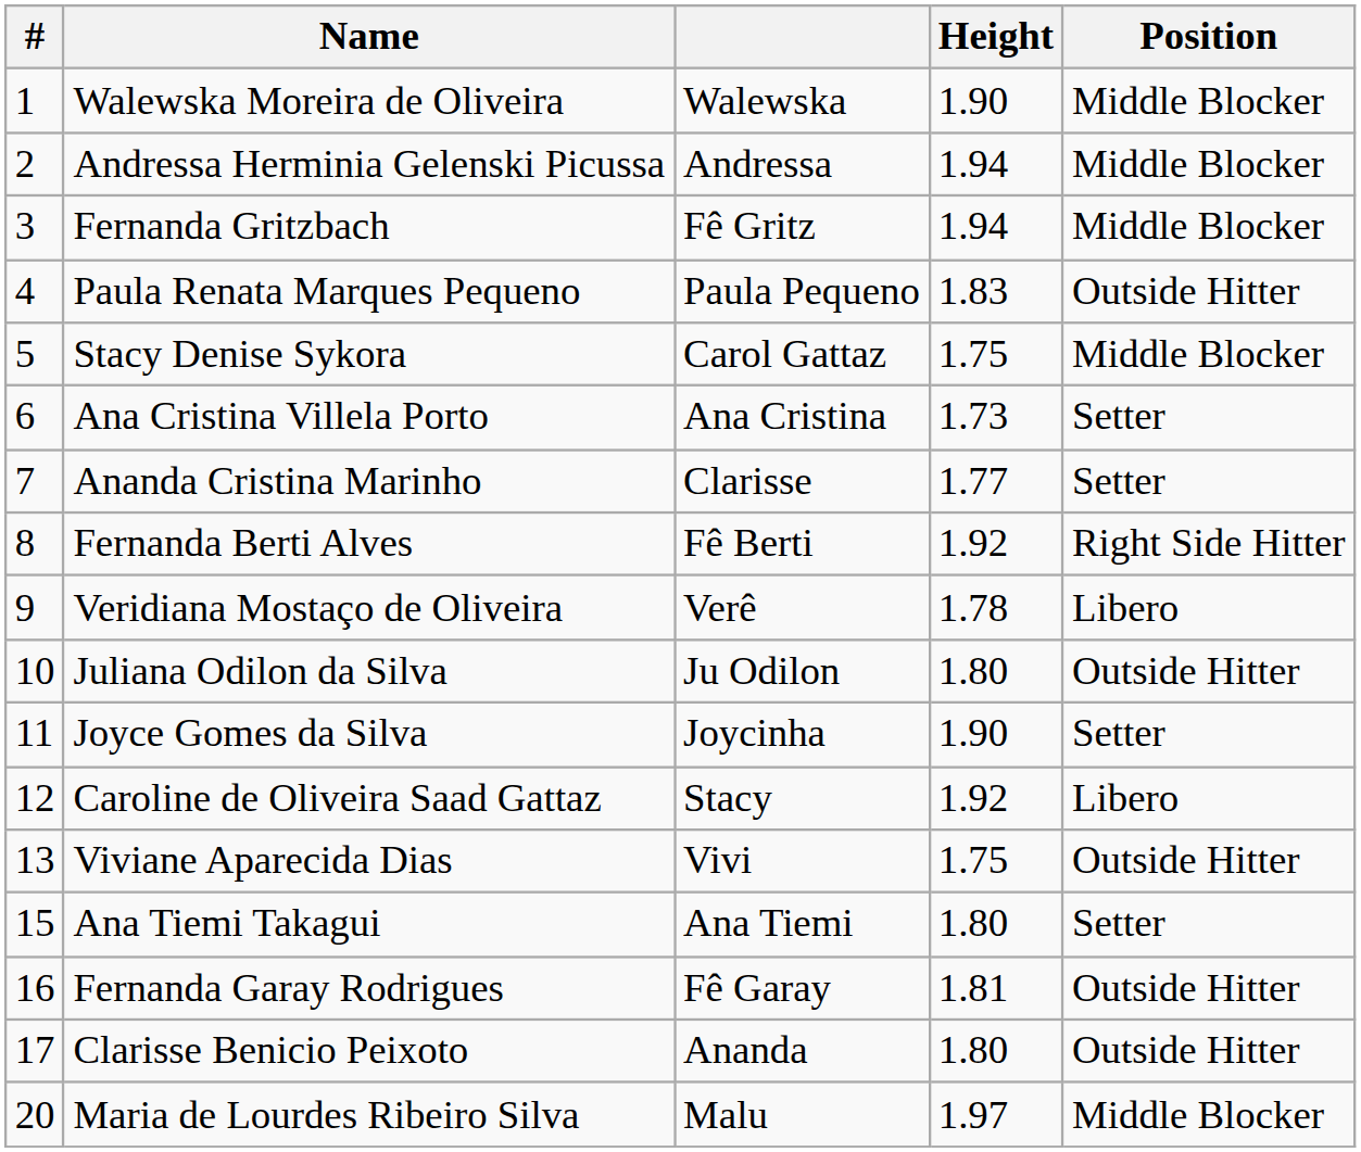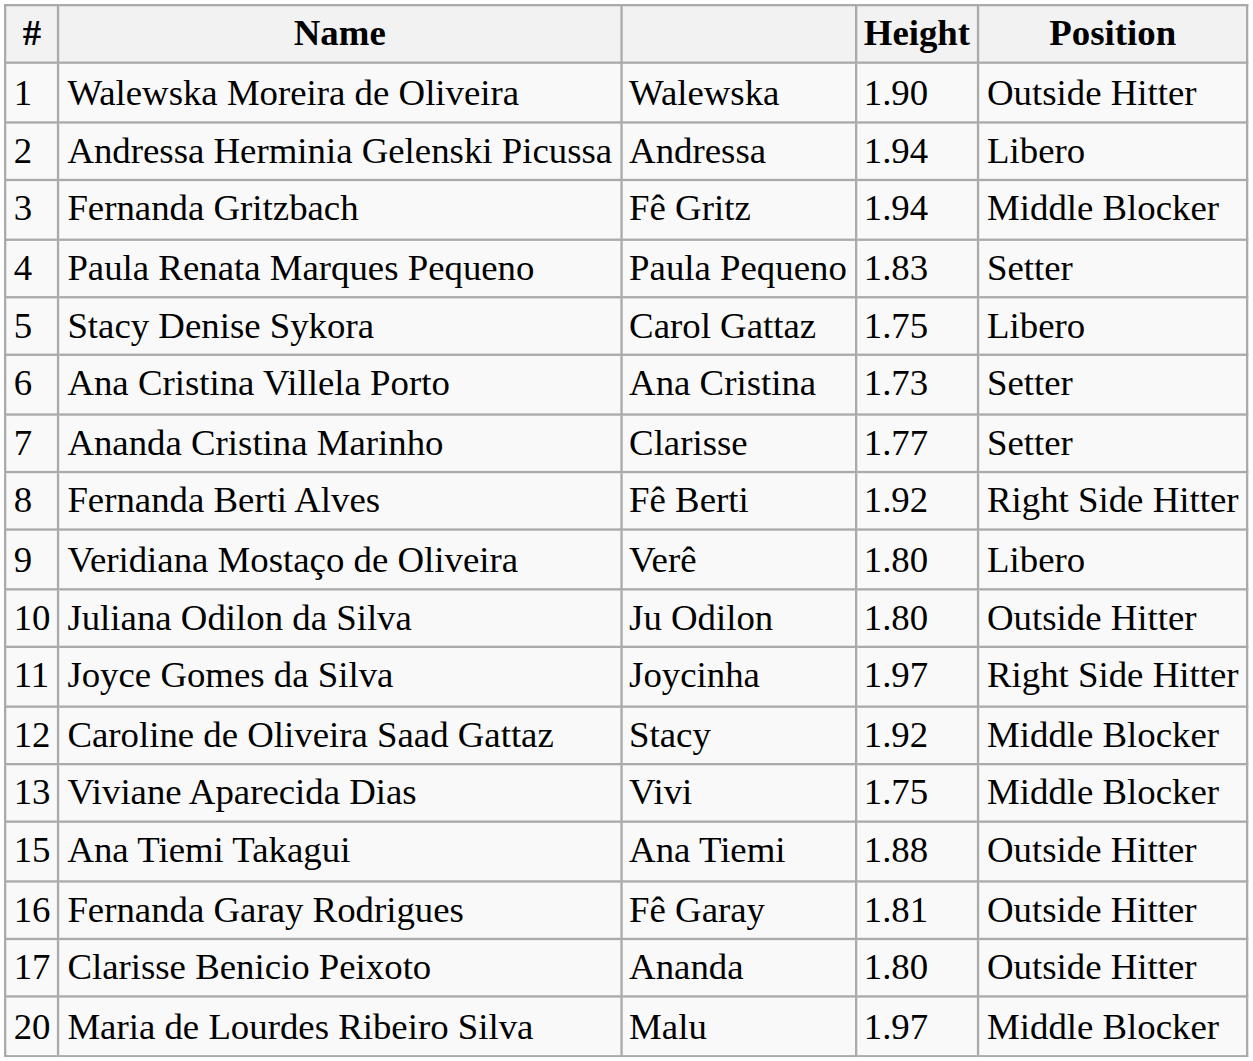Walewska Moreira de Oliveira | Position: Middle Blocker -> Outside Hitter
Andressa Herminia Gelenski Picussa | Position: Middle Blocker -> Libero
Paula Renata Marques Pequeno | Position: Outside Hitter -> Setter
Stacy Denise Sykora | Position: Middle Blocker -> Libero
Veridiana Mostaço de Oliveira | Height: 1.78 -> 1.80
Joyce Gomes da Silva | Height: 1.90 -> 1.97
Joyce Gomes da Silva | Position: Setter -> Right Side Hitter
Caroline de Oliveira Saad Gattaz | Position: Libero -> Middle Blocker
Viviane Aparecida Dias | Position: Outside Hitter -> Middle Blocker
Ana Tiemi Takagui | Height: 1.80 -> 1.88
Ana Tiemi Takagui | Position: Setter -> Outside Hitter
